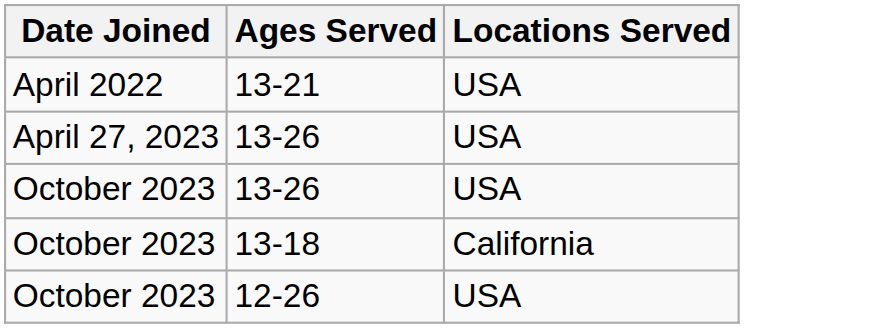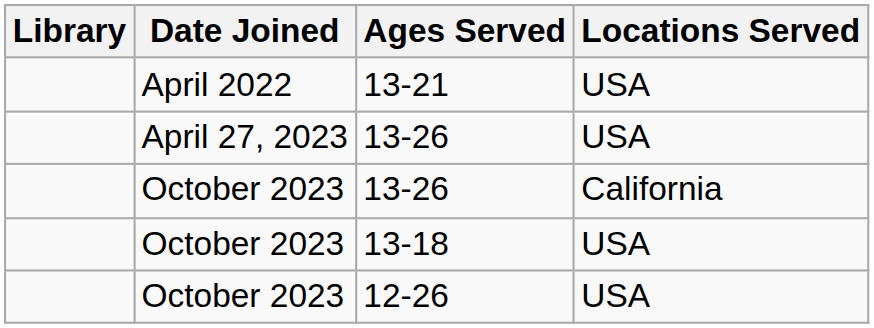+ column: Library
October 2023 / 13-26 | Locations Served: USA -> California
13-18 | Locations Served: California -> USA
